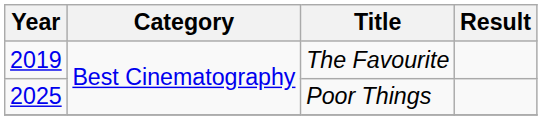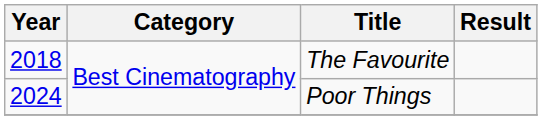The Favourite | Year: 2019 -> 2018
Poor Things | Year: 2025 -> 2024
